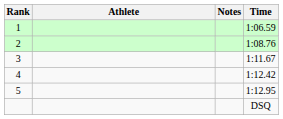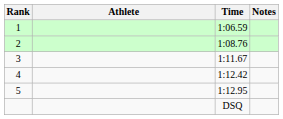columns swapped: Time <-> Notes
